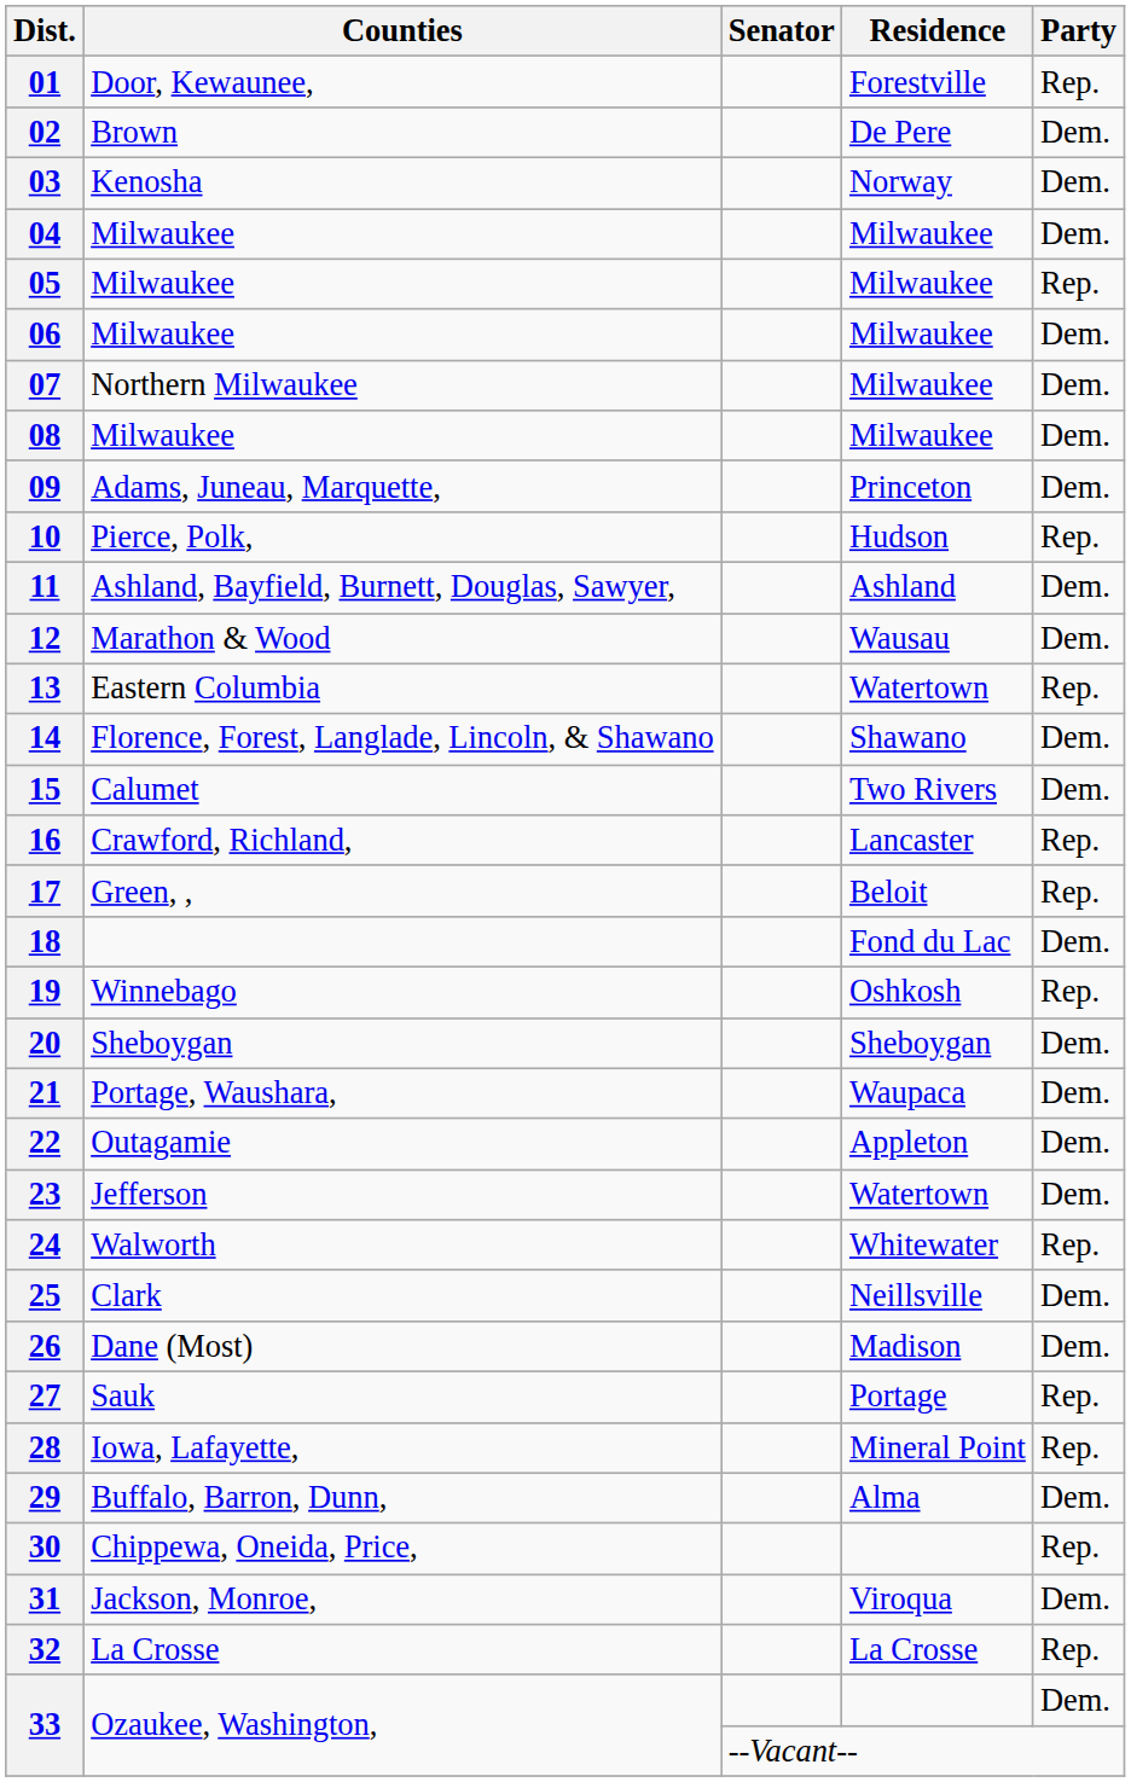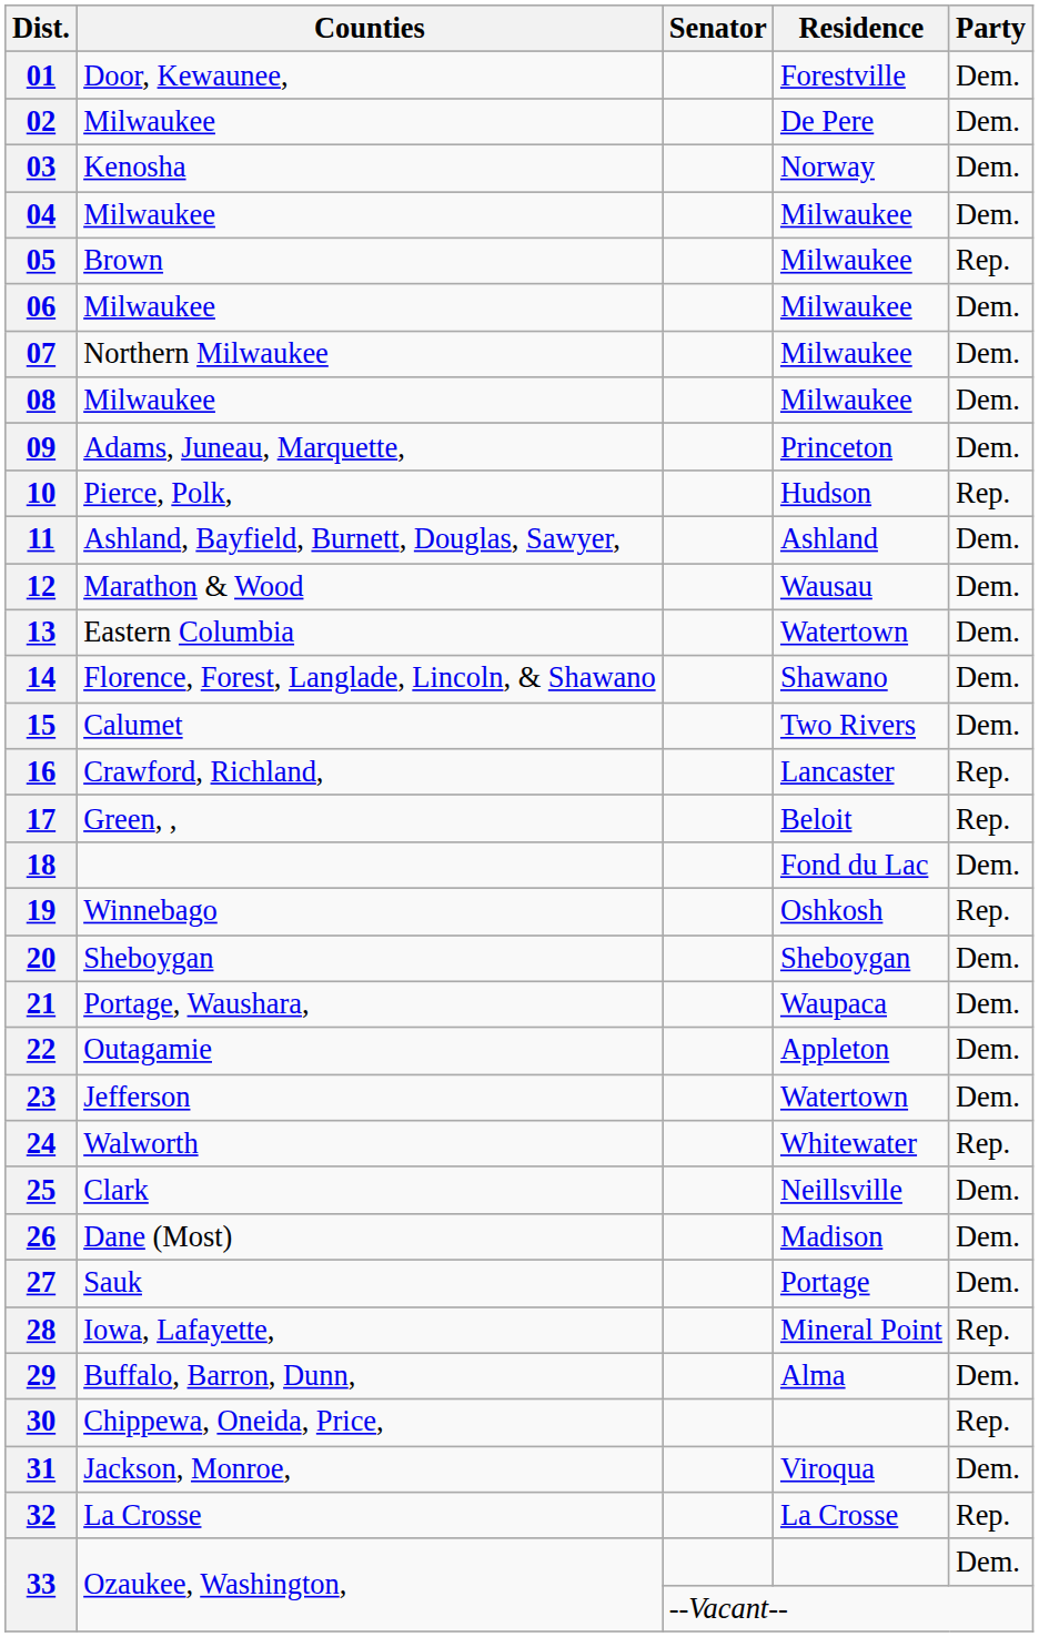01 | Party: Rep. -> Dem.
02 | Counties: Brown -> Milwaukee
05 | Counties: Milwaukee -> Brown
13 | Party: Rep. -> Dem.
27 | Party: Rep. -> Dem.
